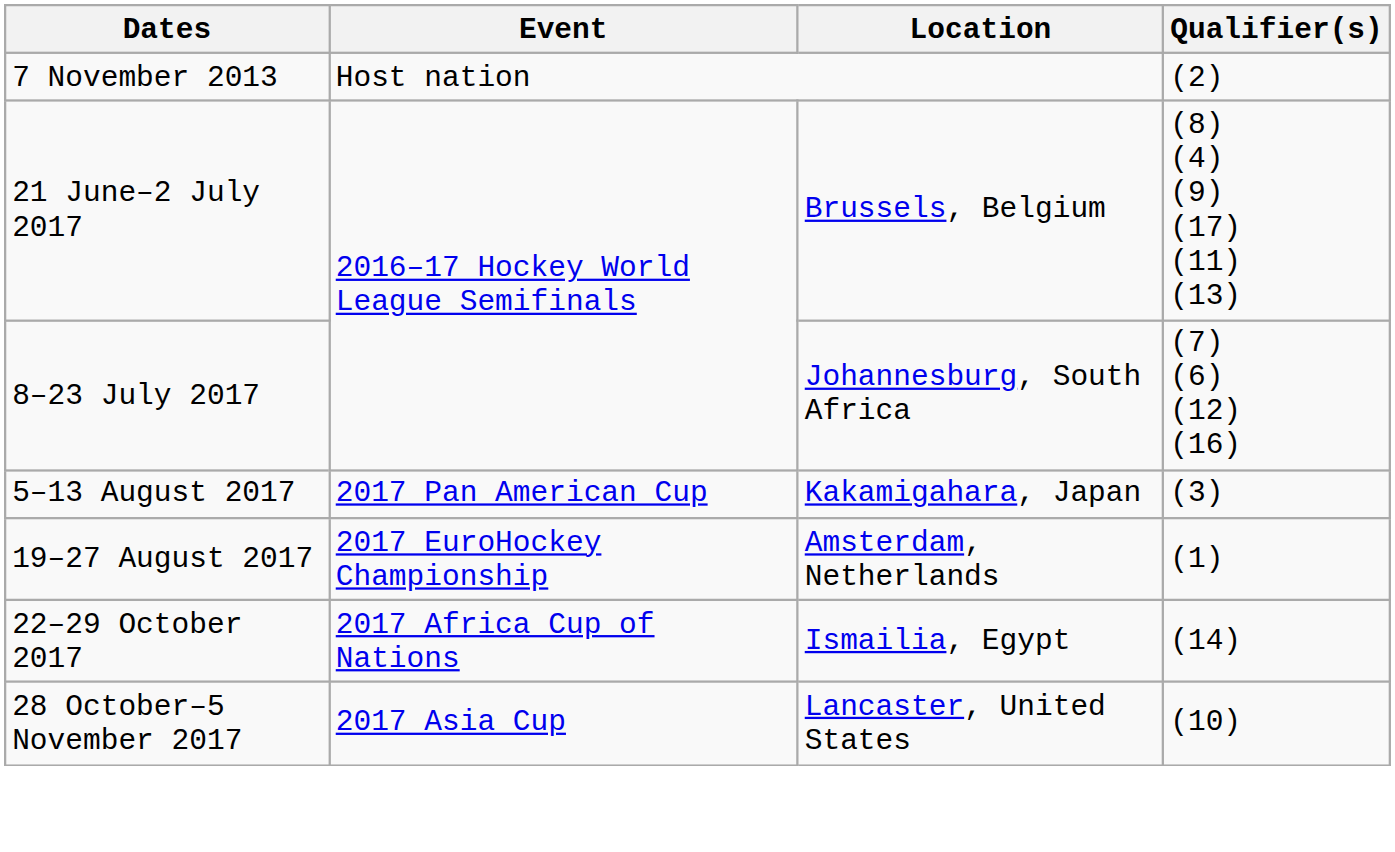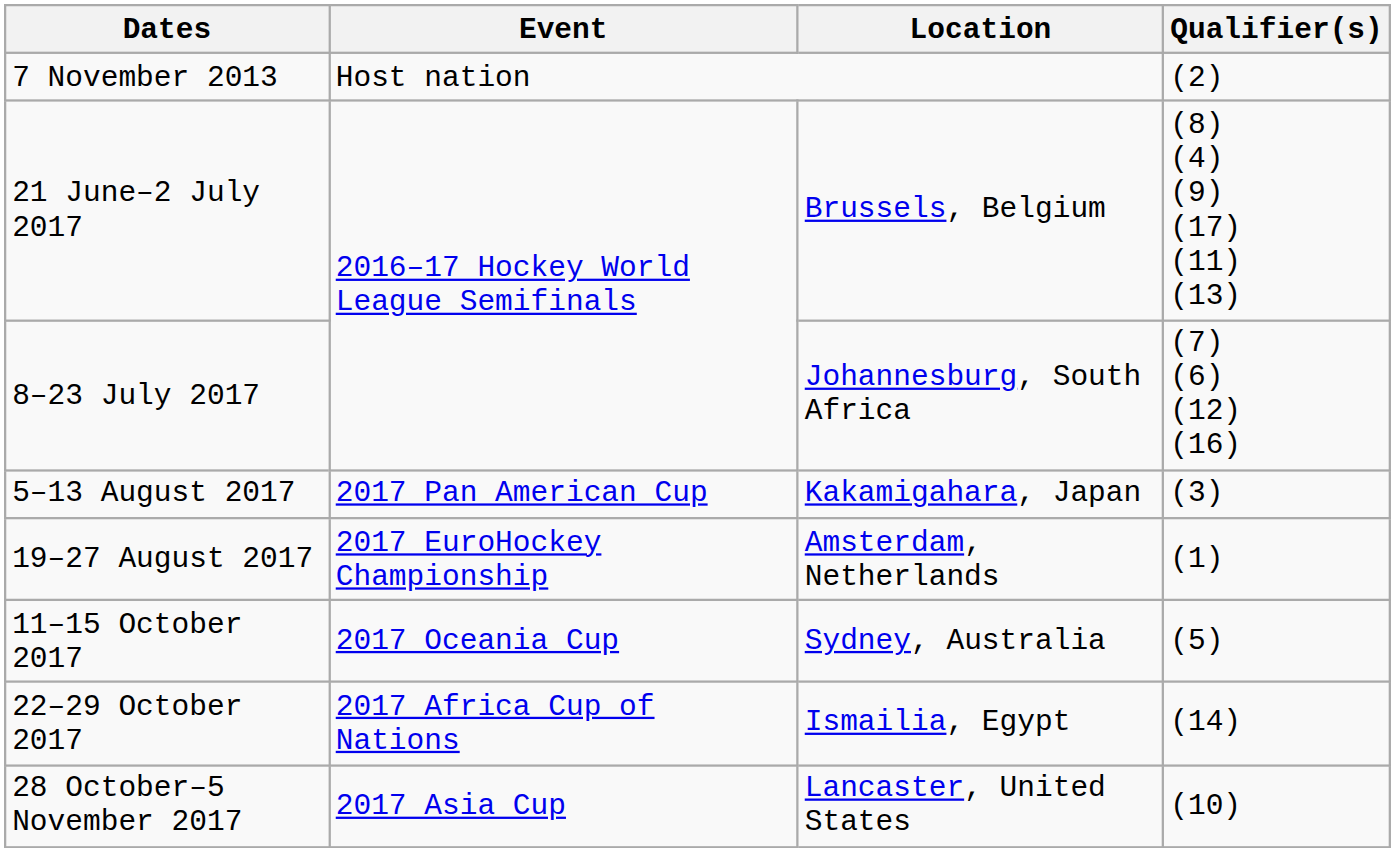+ row: 11–15 October 2017 | 2017 Oceania Cup | Sydney, Australia | (5)
